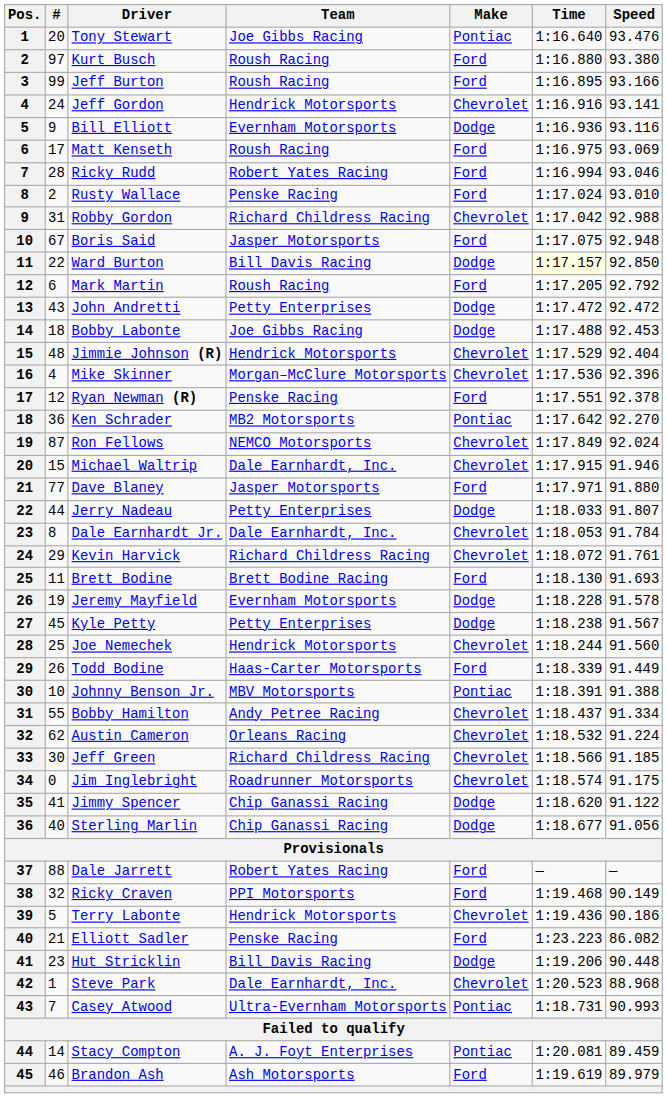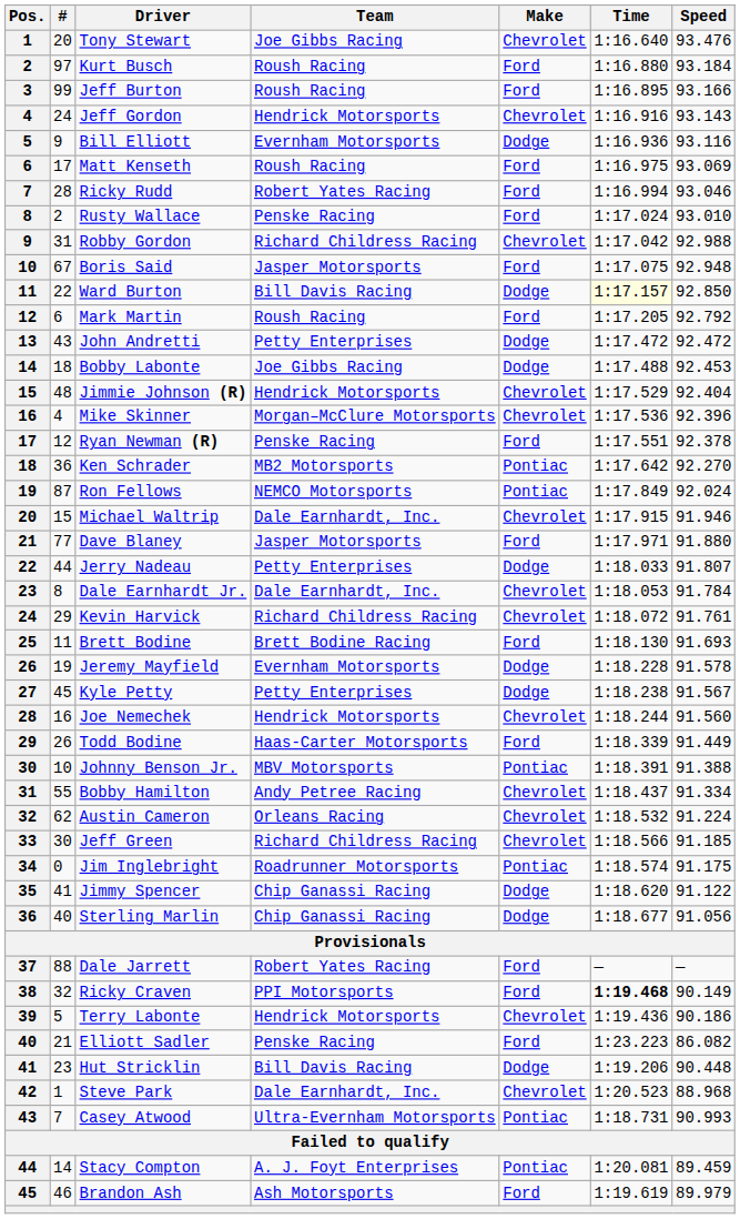Tony Stewart | Make: Pontiac -> Chevrolet
Kurt Busch | Speed: 93.380 -> 93.184
Jeff Gordon | Speed: 93.141 -> 93.143
Ron Fellows | Make: Chevrolet -> Pontiac
Joe Nemechek | #: 25 -> 16
Jim Inglebright | Make: Chevrolet -> Pontiac
Ricky Craven | Time: normal -> bold
